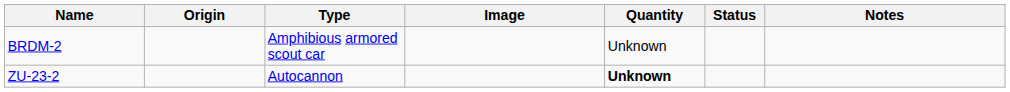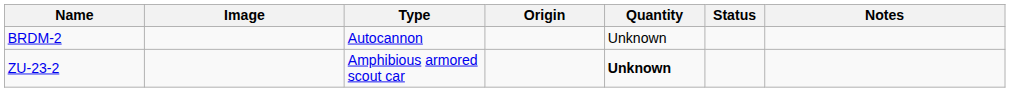columns swapped: Image <-> Origin
BRDM-2 | Type: Amphibious armored scout car -> Autocannon
ZU-23-2 | Type: Autocannon -> Amphibious armored scout car
